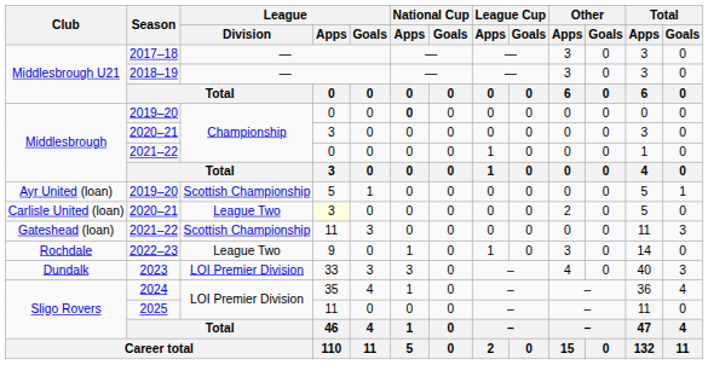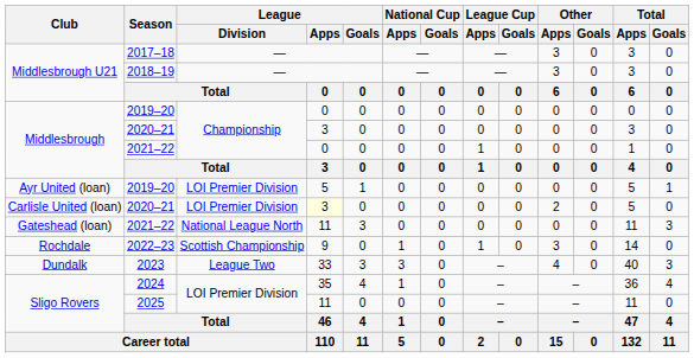Middlesbrough / 2019–20 | National Cup / Apps: bold -> normal
Ayr United (loan) / 2019–20 | League / Division: Scottish Championship -> LOI Premier Division
Carlisle United (loan) / 2020–21 | League / Division: League Two -> LOI Premier Division
Gateshead (loan) / 2021–22 | League / Division: Scottish Championship -> National League North
2022–23 | League / Division: League Two -> Scottish Championship
2023 | League / Division: LOI Premier Division -> League Two
